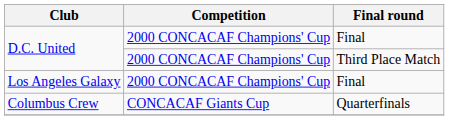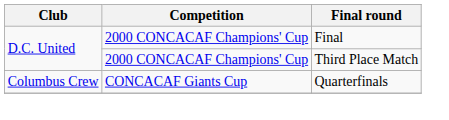- row: Los Angeles Galaxy | 2000 CONCACAF Champions' Cup | Final
